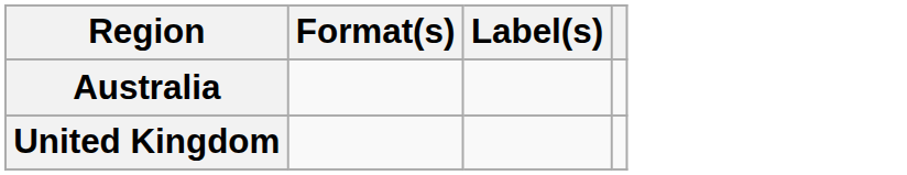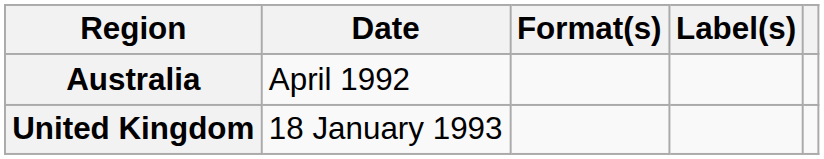+ column: Date | April 1992 | 18 January 1993
